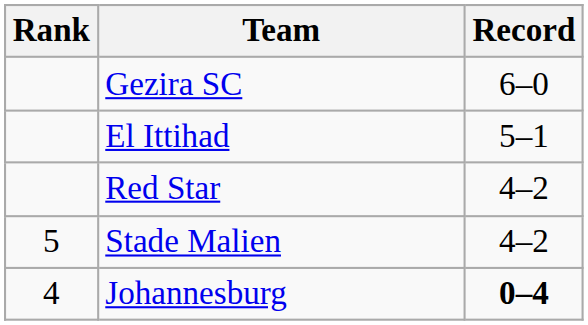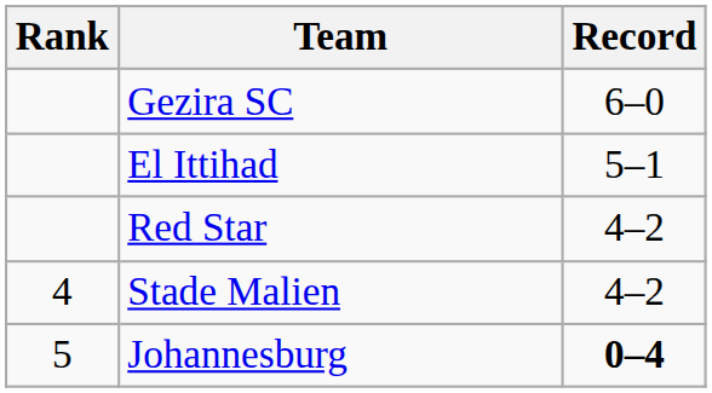Stade Malien | Rank: 5 -> 4
Johannesburg | Rank: 4 -> 5
